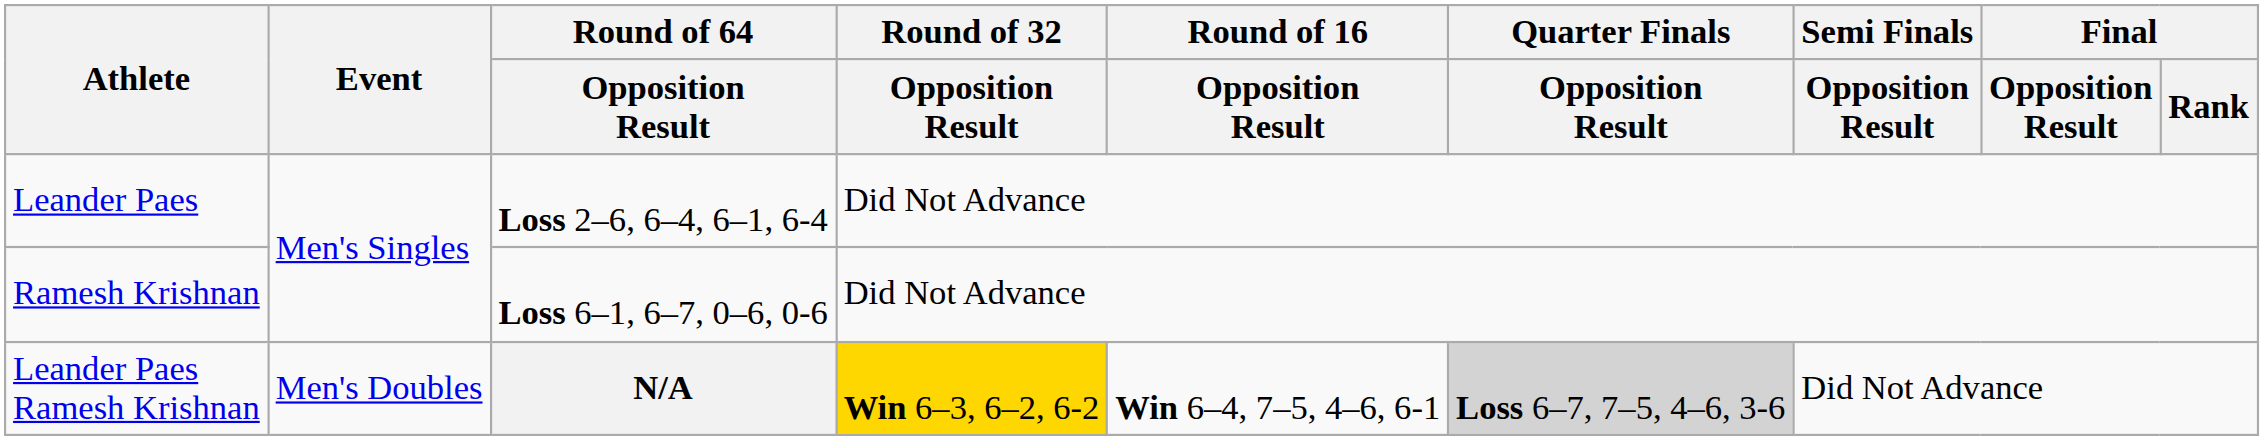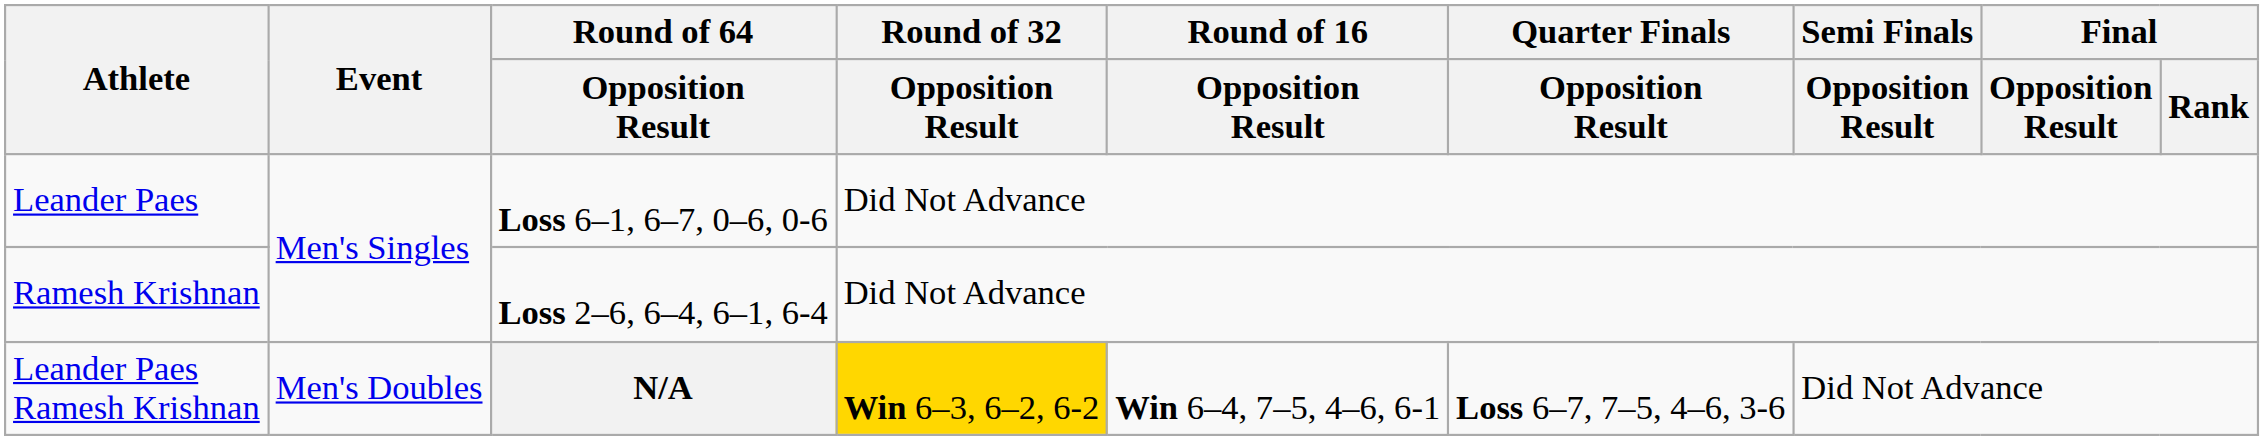Leander Paes | Round of 64 / Opposition Result: Loss 2–6, 6–4, 6–1, 6-4 -> Loss 6–1, 6–7, 0–6, 0-6
Ramesh Krishnan | Round of 64 / Opposition Result: Loss 6–1, 6–7, 0–6, 0-6 -> Loss 2–6, 6–4, 6–1, 6-4
Leander Paes Ramesh Krishnan | Quarter Finals / Opposition Result: lightgrey background -> no background
